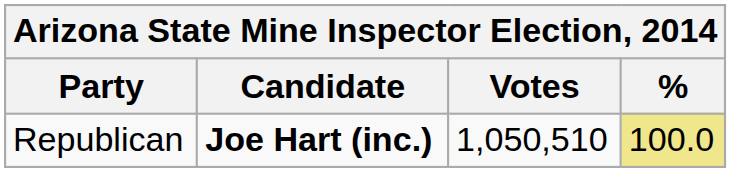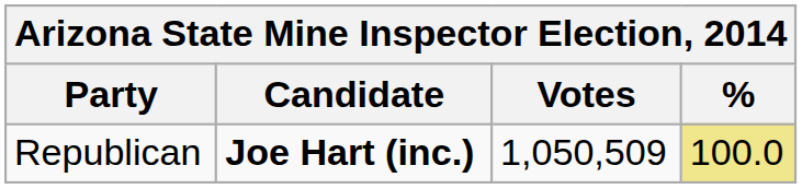Republican | Votes: 1,050,510 -> 1,050,509
